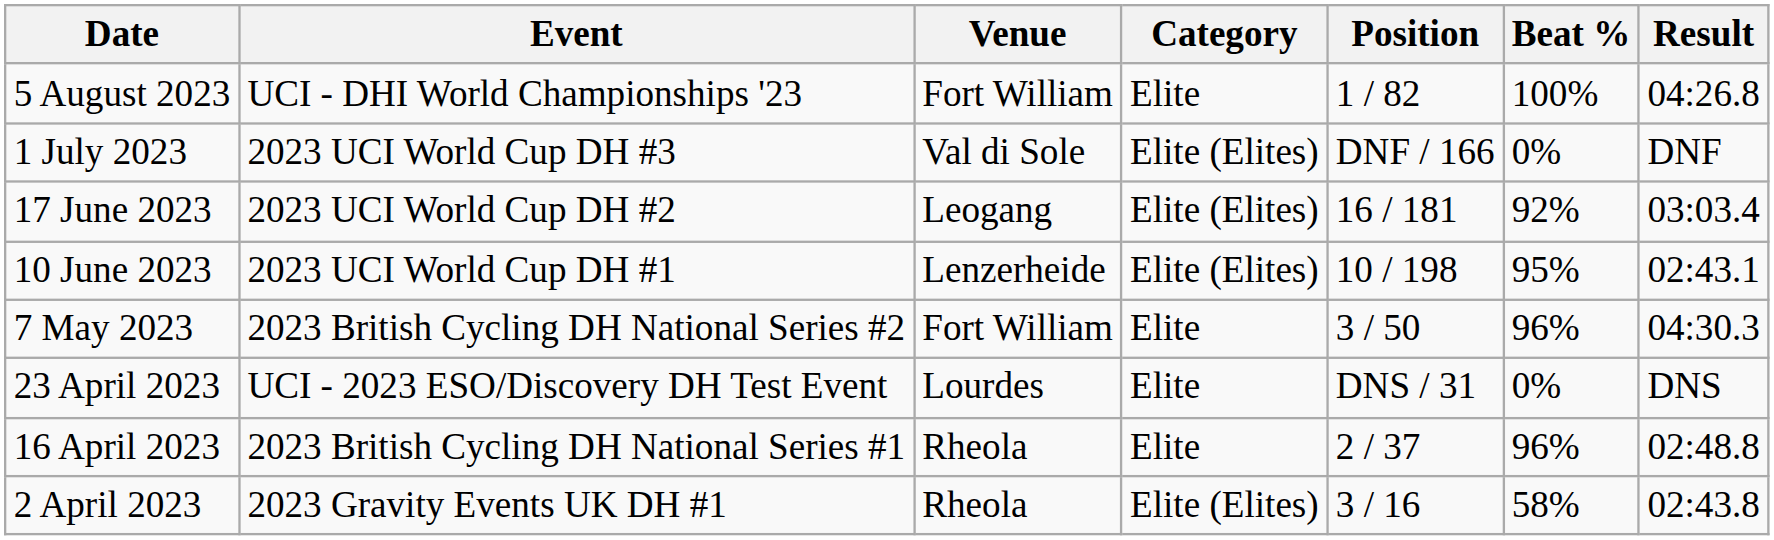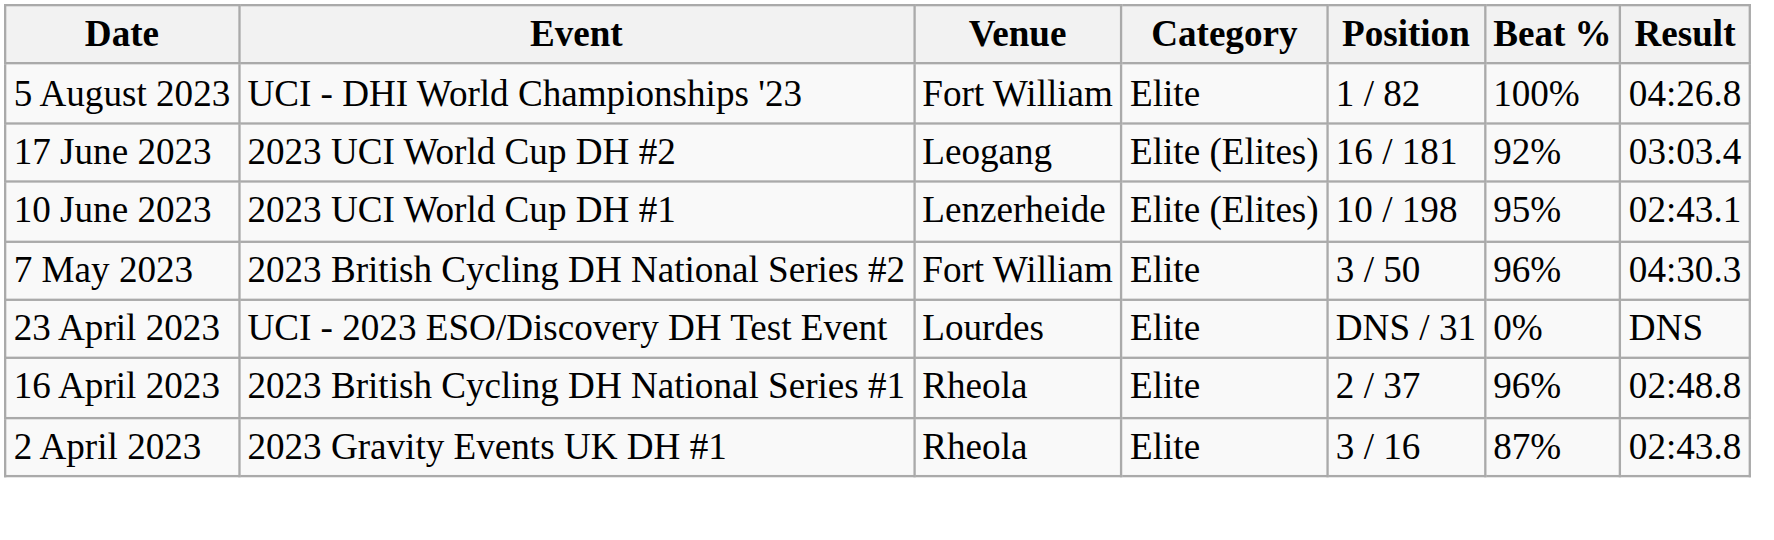- row: 1 July 2023 | 2023 UCI World Cup DH #3 | Val di Sole | Elite (Elites) | DNF / 166 | 0% | DNF
2 April 2023 | Category: Elite (Elites) -> Elite
2 April 2023 | Beat %: 58% -> 87%
